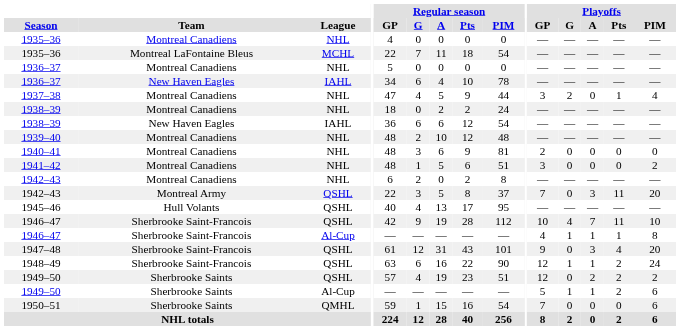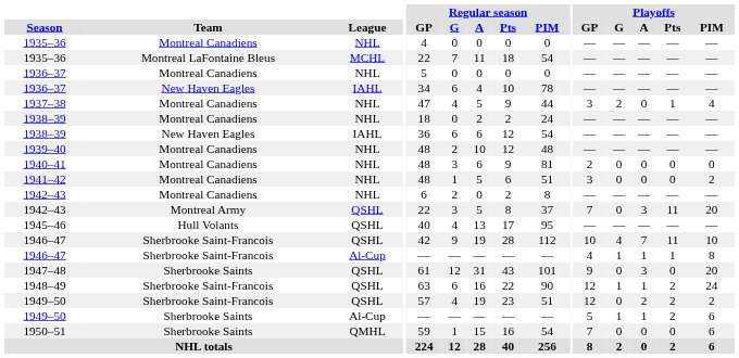1947–48 | Team: Sherbrooke Saint-Francois -> Sherbrooke Saints
1947–48 | Playoffs / Pts: 4 -> 0
1949–50 / QSHL | Team: Sherbrooke Saints -> Sherbrooke Saint-Francois
